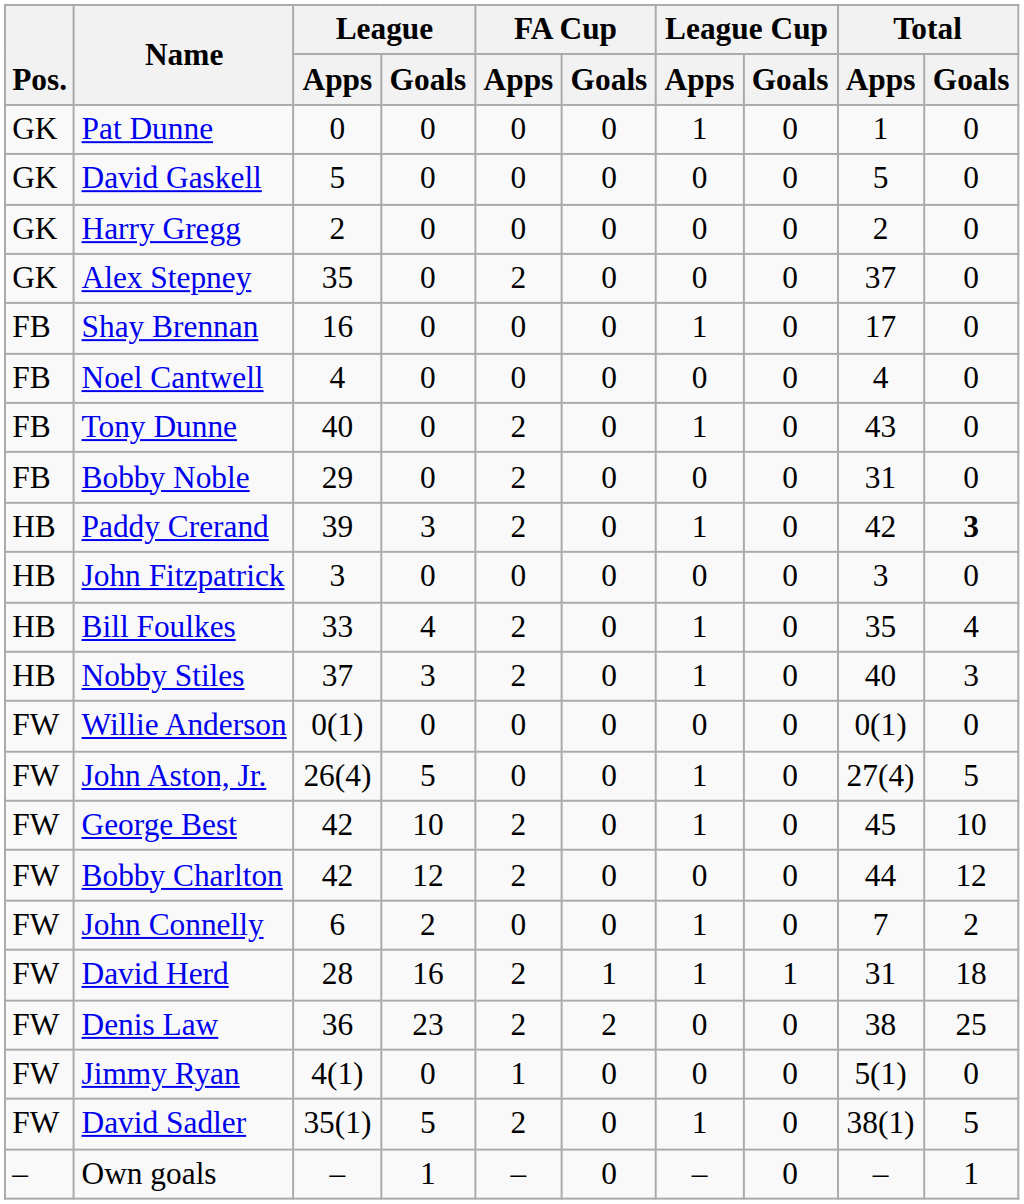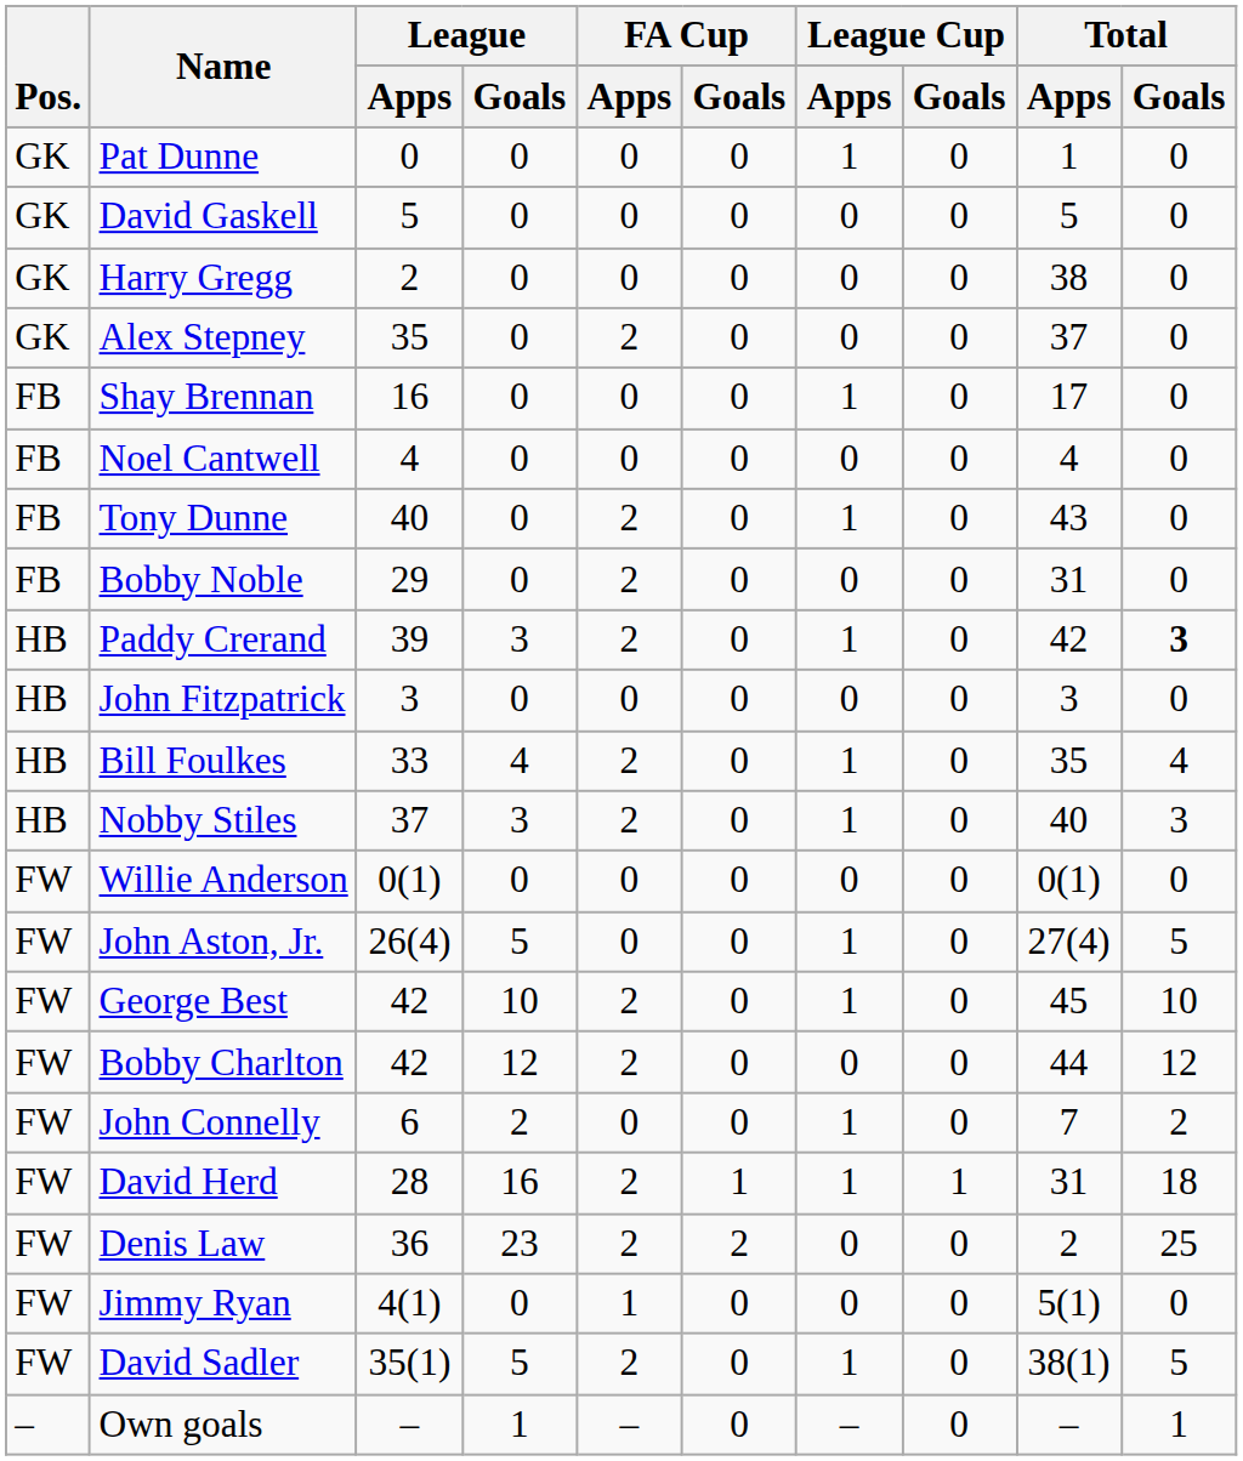Harry Gregg | Total / Apps: 2 -> 38
Denis Law | Total / Apps: 38 -> 2
